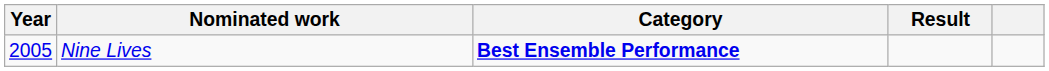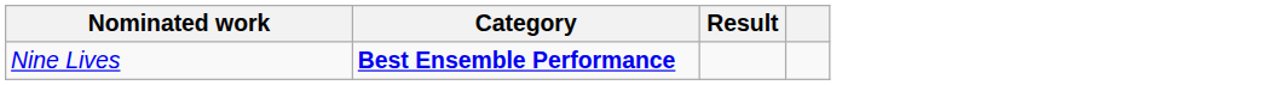- column: Year | 2005
